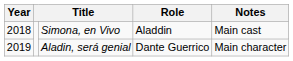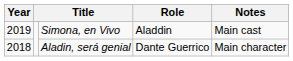Simona, en Vivo | Year: 2018 -> 2019
Aladin, será genial | Year: 2019 -> 2018
